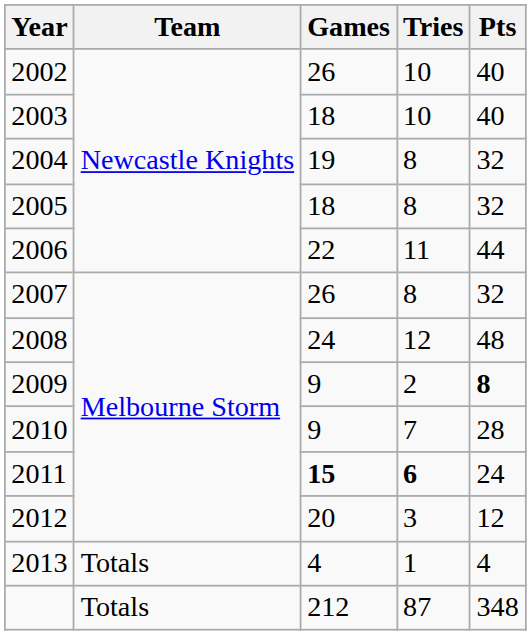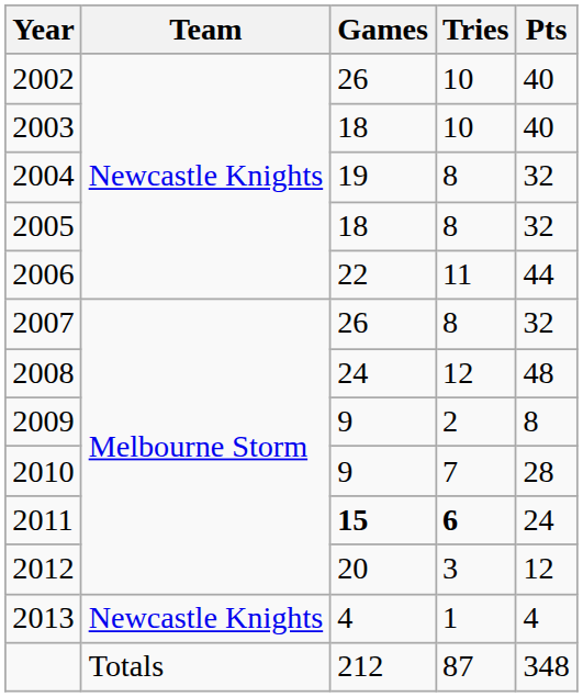2009 | Pts: bold -> normal
2013 | Team: Totals -> Newcastle Knights
